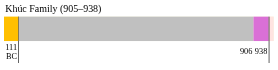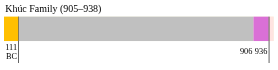111 BC | column 3: 938 -> 936
